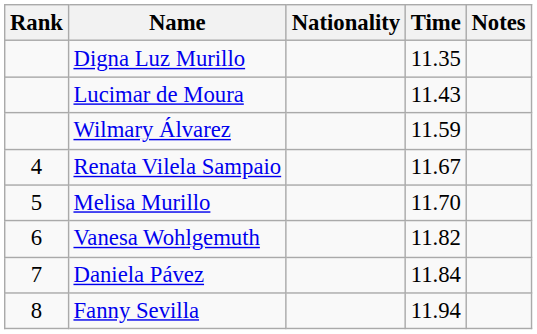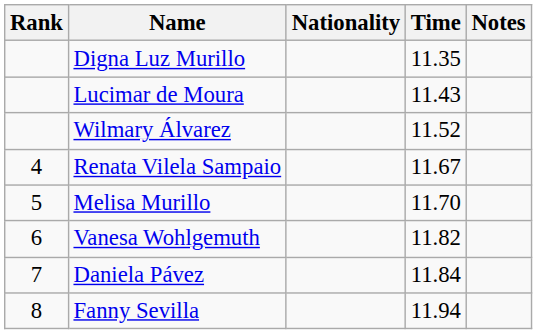Wilmary Álvarez | Time: 11.59 -> 11.52
